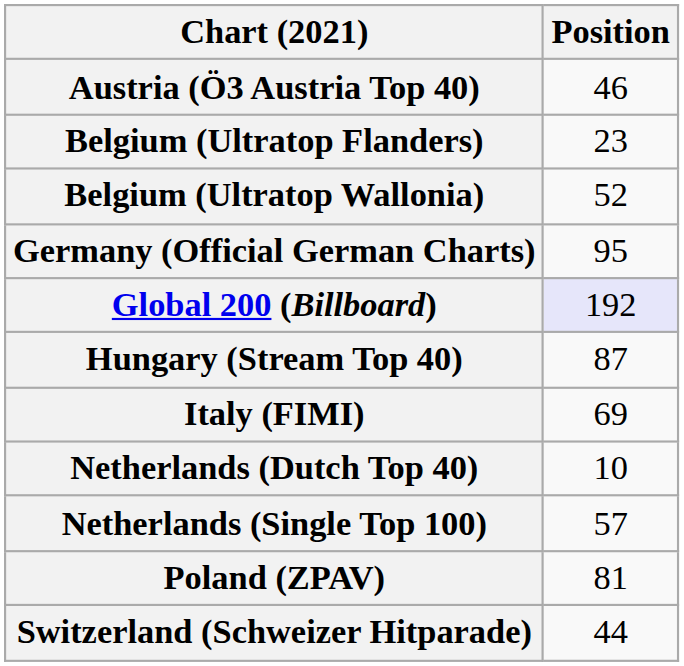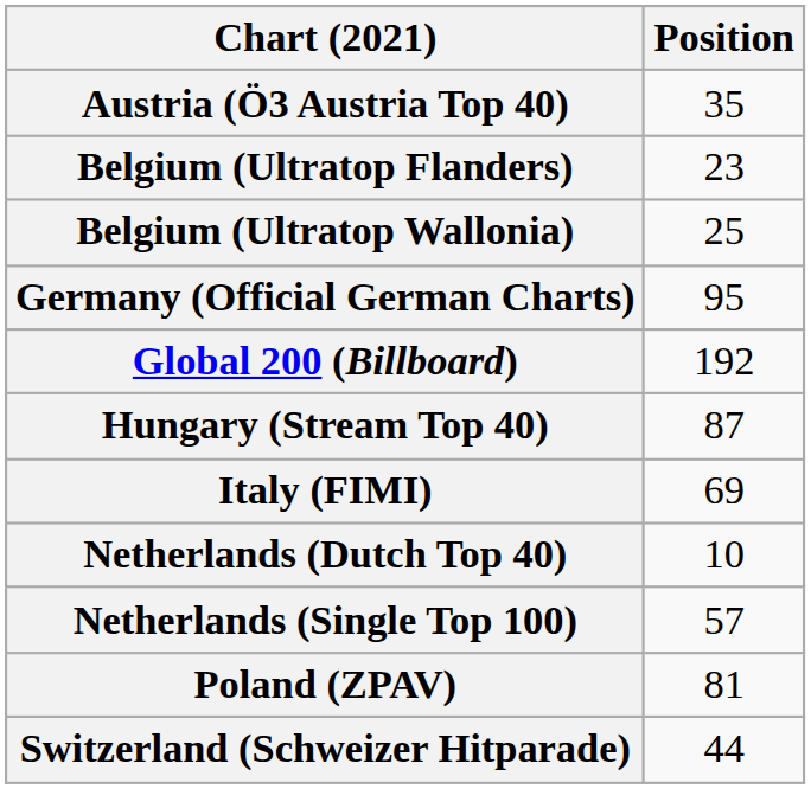Austria (Ö3 Austria Top 40) | Position: 46 -> 35
Belgium (Ultratop Wallonia) | Position: 52 -> 25
Global 200 (Billboard) | Position: lavender background -> no background
